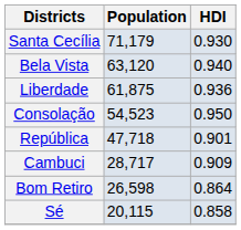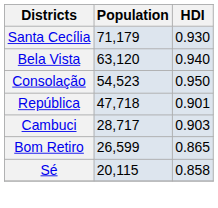- row: Liberdade | 61,875 | 0.936
Cambuci | HDI: 0.909 -> 0.903
Bom Retiro | Population: 26,598 -> 26,599
Bom Retiro | HDI: 0.864 -> 0.865
